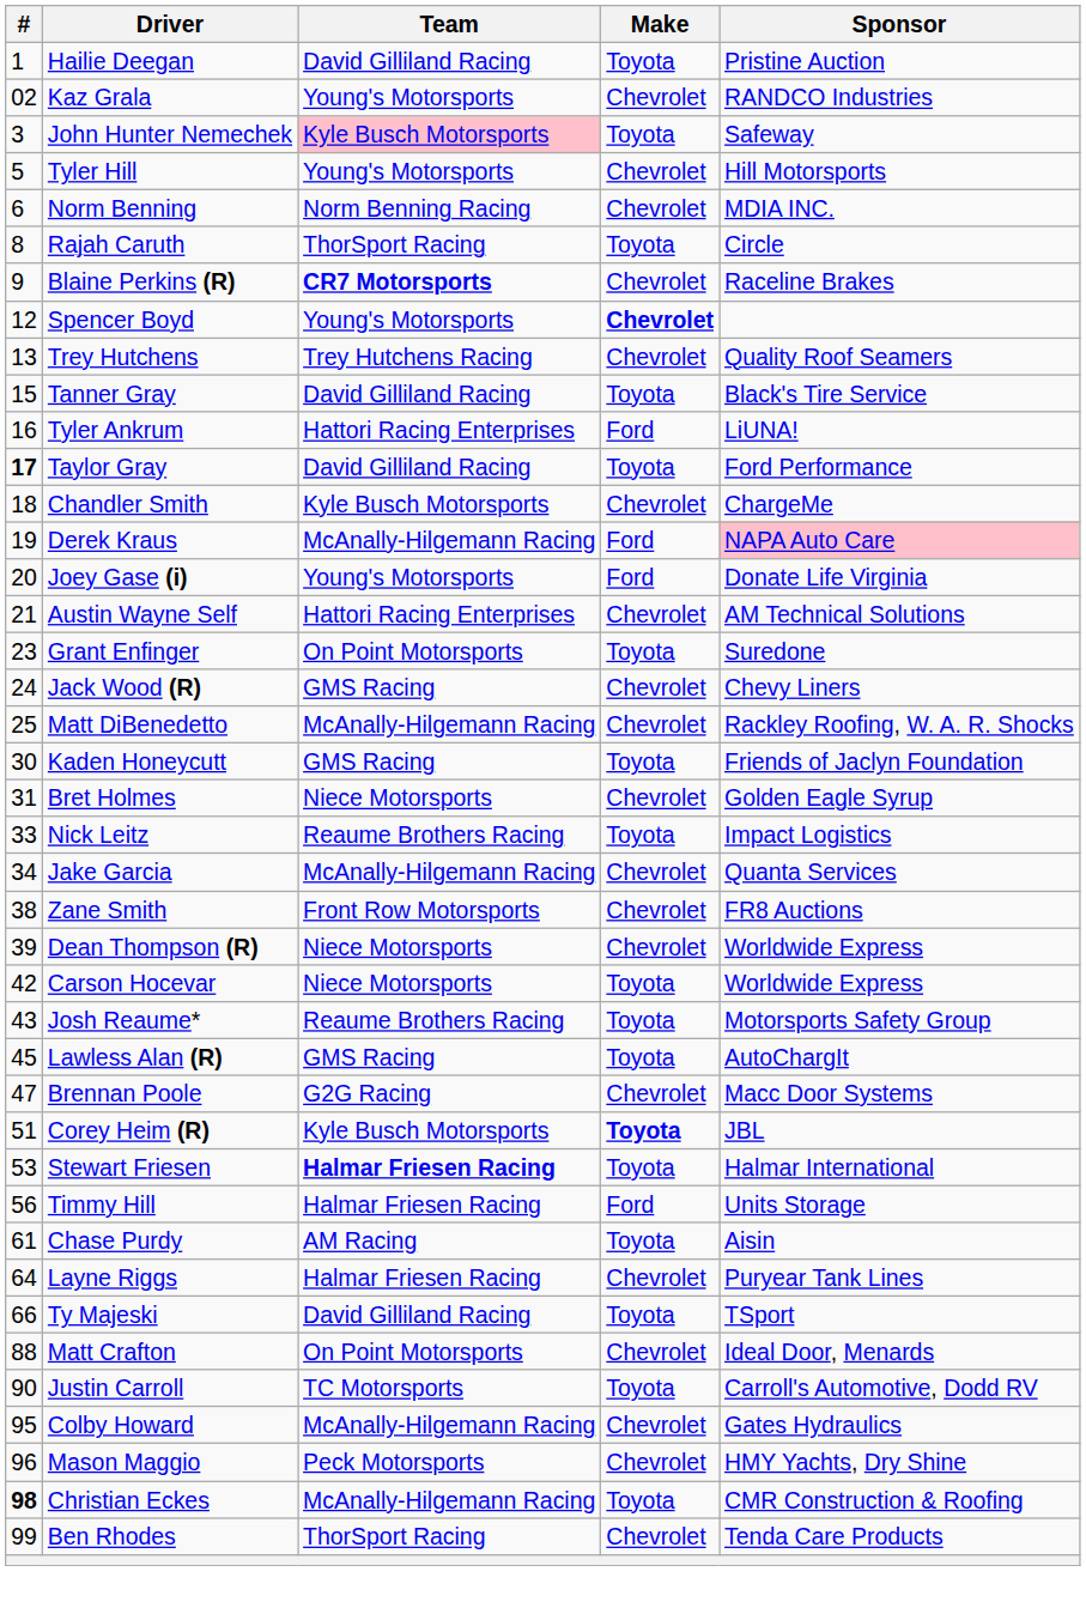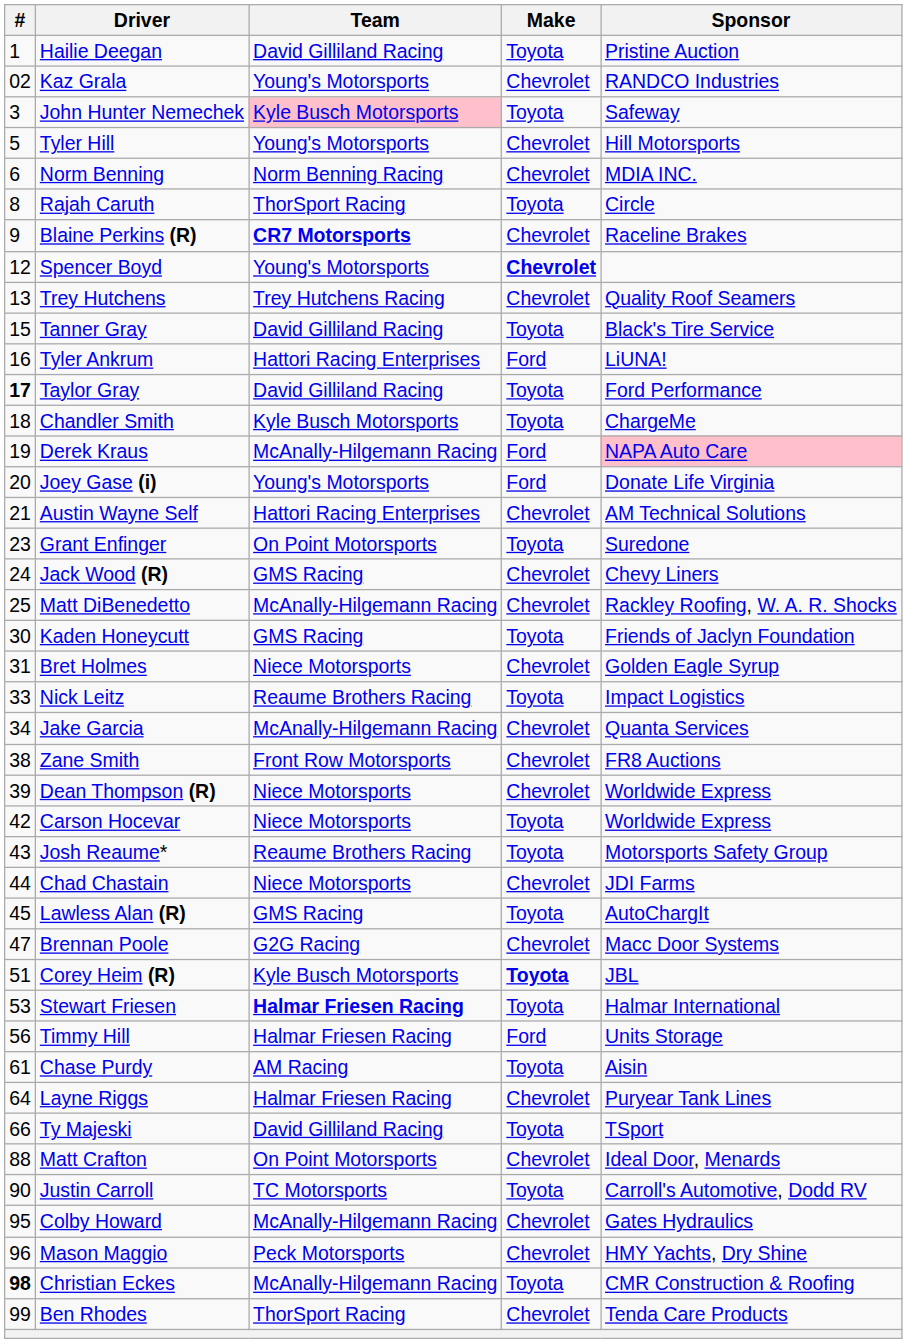Chandler Smith | Make: Chevrolet -> Toyota
+ row: 44 | Chad Chastain | Niece Motorsports | Chevrolet | JDI Farms
